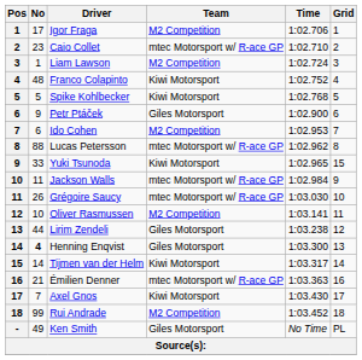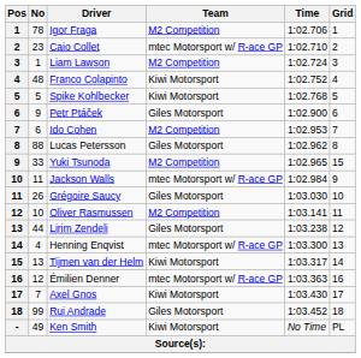Igor Fraga | No: 17 -> 78
Lucas Petersson | Team: mtec Motorsport w/ R-ace GP -> Giles Motorsport
Yuki Tsunoda | Team: Kiwi Motorsport -> M2 Competition
Grégoire Saucy | Team: mtec Motorsport w/ R-ace GP -> Giles Motorsport
Henning Enqvist | No: bold -> normal
Henning Enqvist | Team: Giles Motorsport -> mtec Motorsport w/ R-ace GP
Tijmen van der Helm | No: 14 -> 13
Émilien Denner | No: 21 -> 12
Rui Andrade | Team: M2 Competition -> Giles Motorsport
Ken Smith | Team: Giles Motorsport -> Kiwi Motorsport
